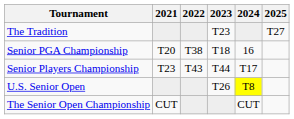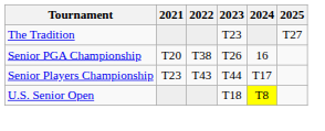Senior PGA Championship | 2023: T18 -> T26
U.S. Senior Open | 2023: T26 -> T18
- row: The Senior Open Championship | CUT | CUT
